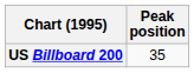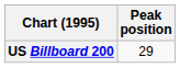US Billboard 200 | Peak position: 35 -> 29
